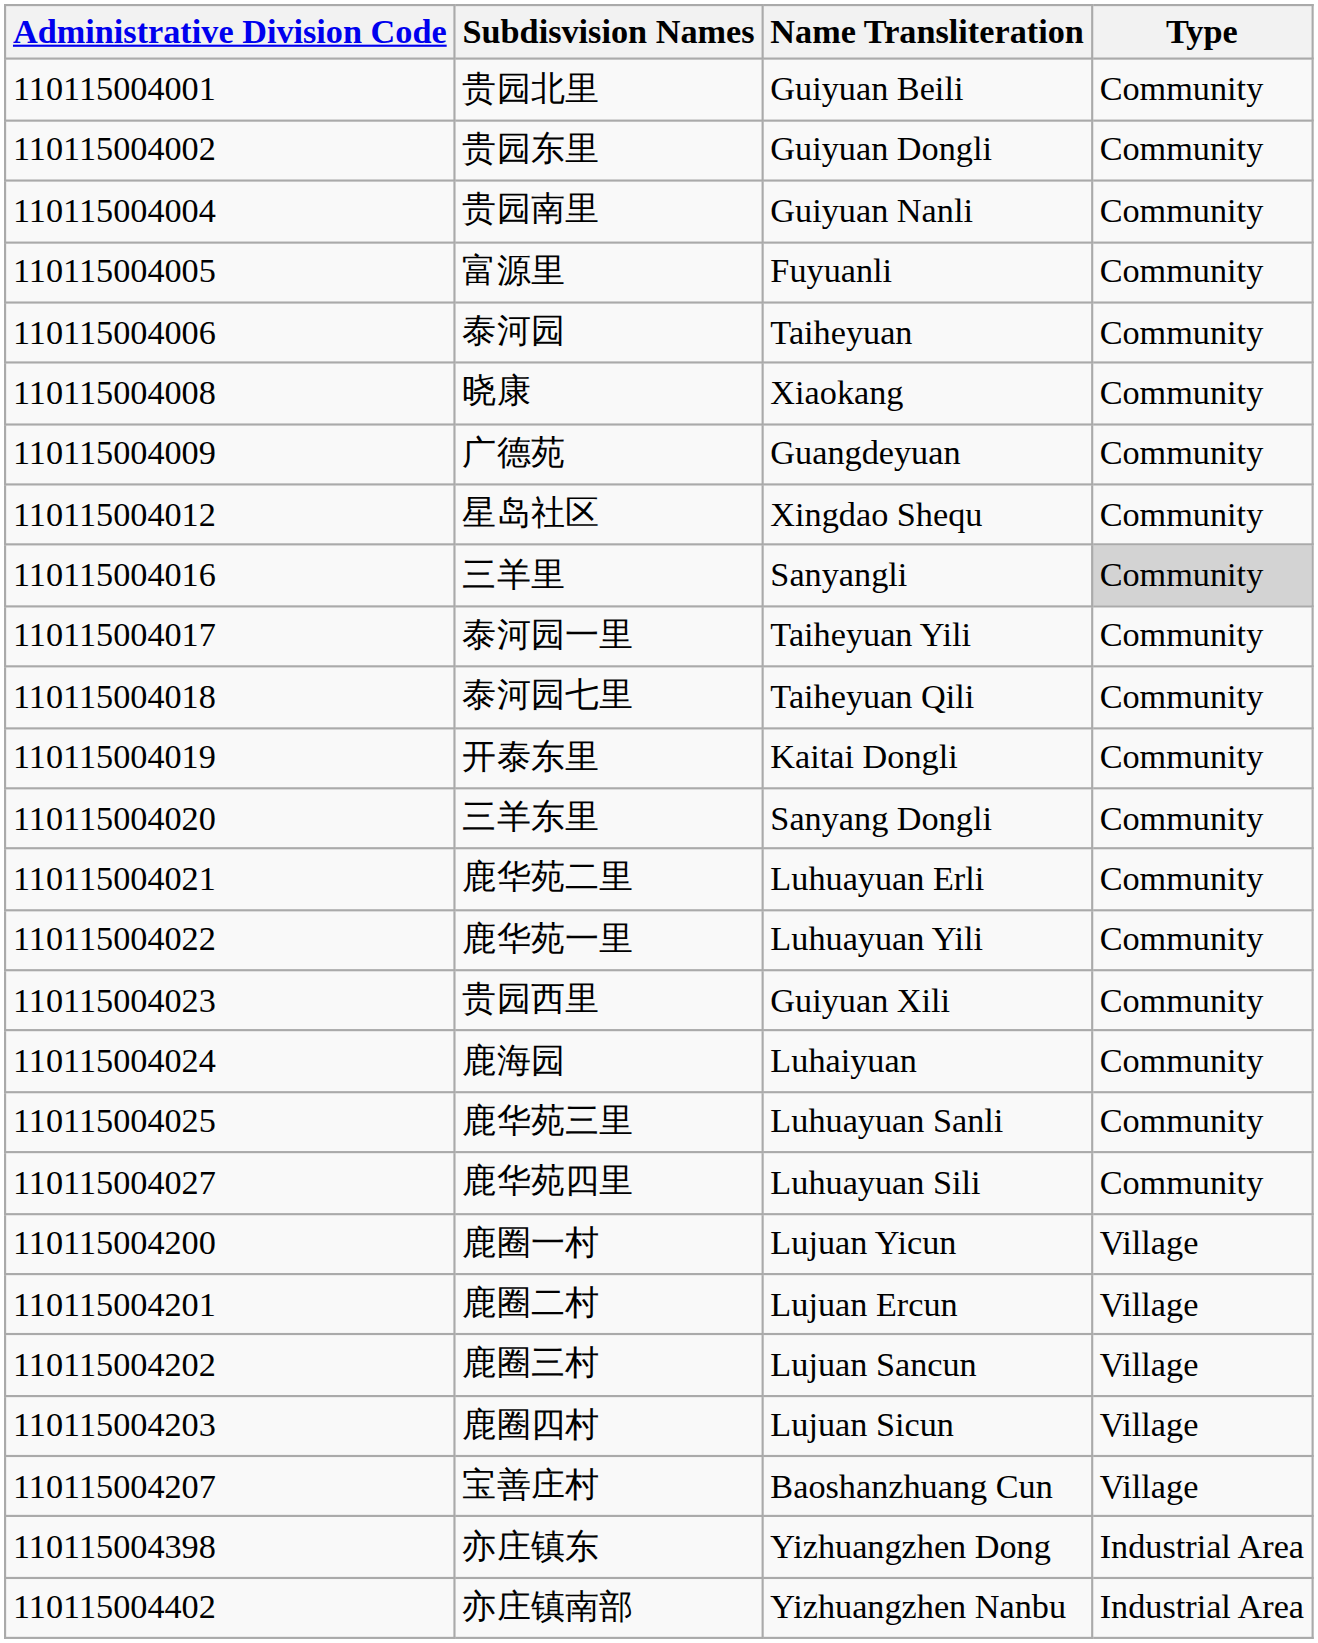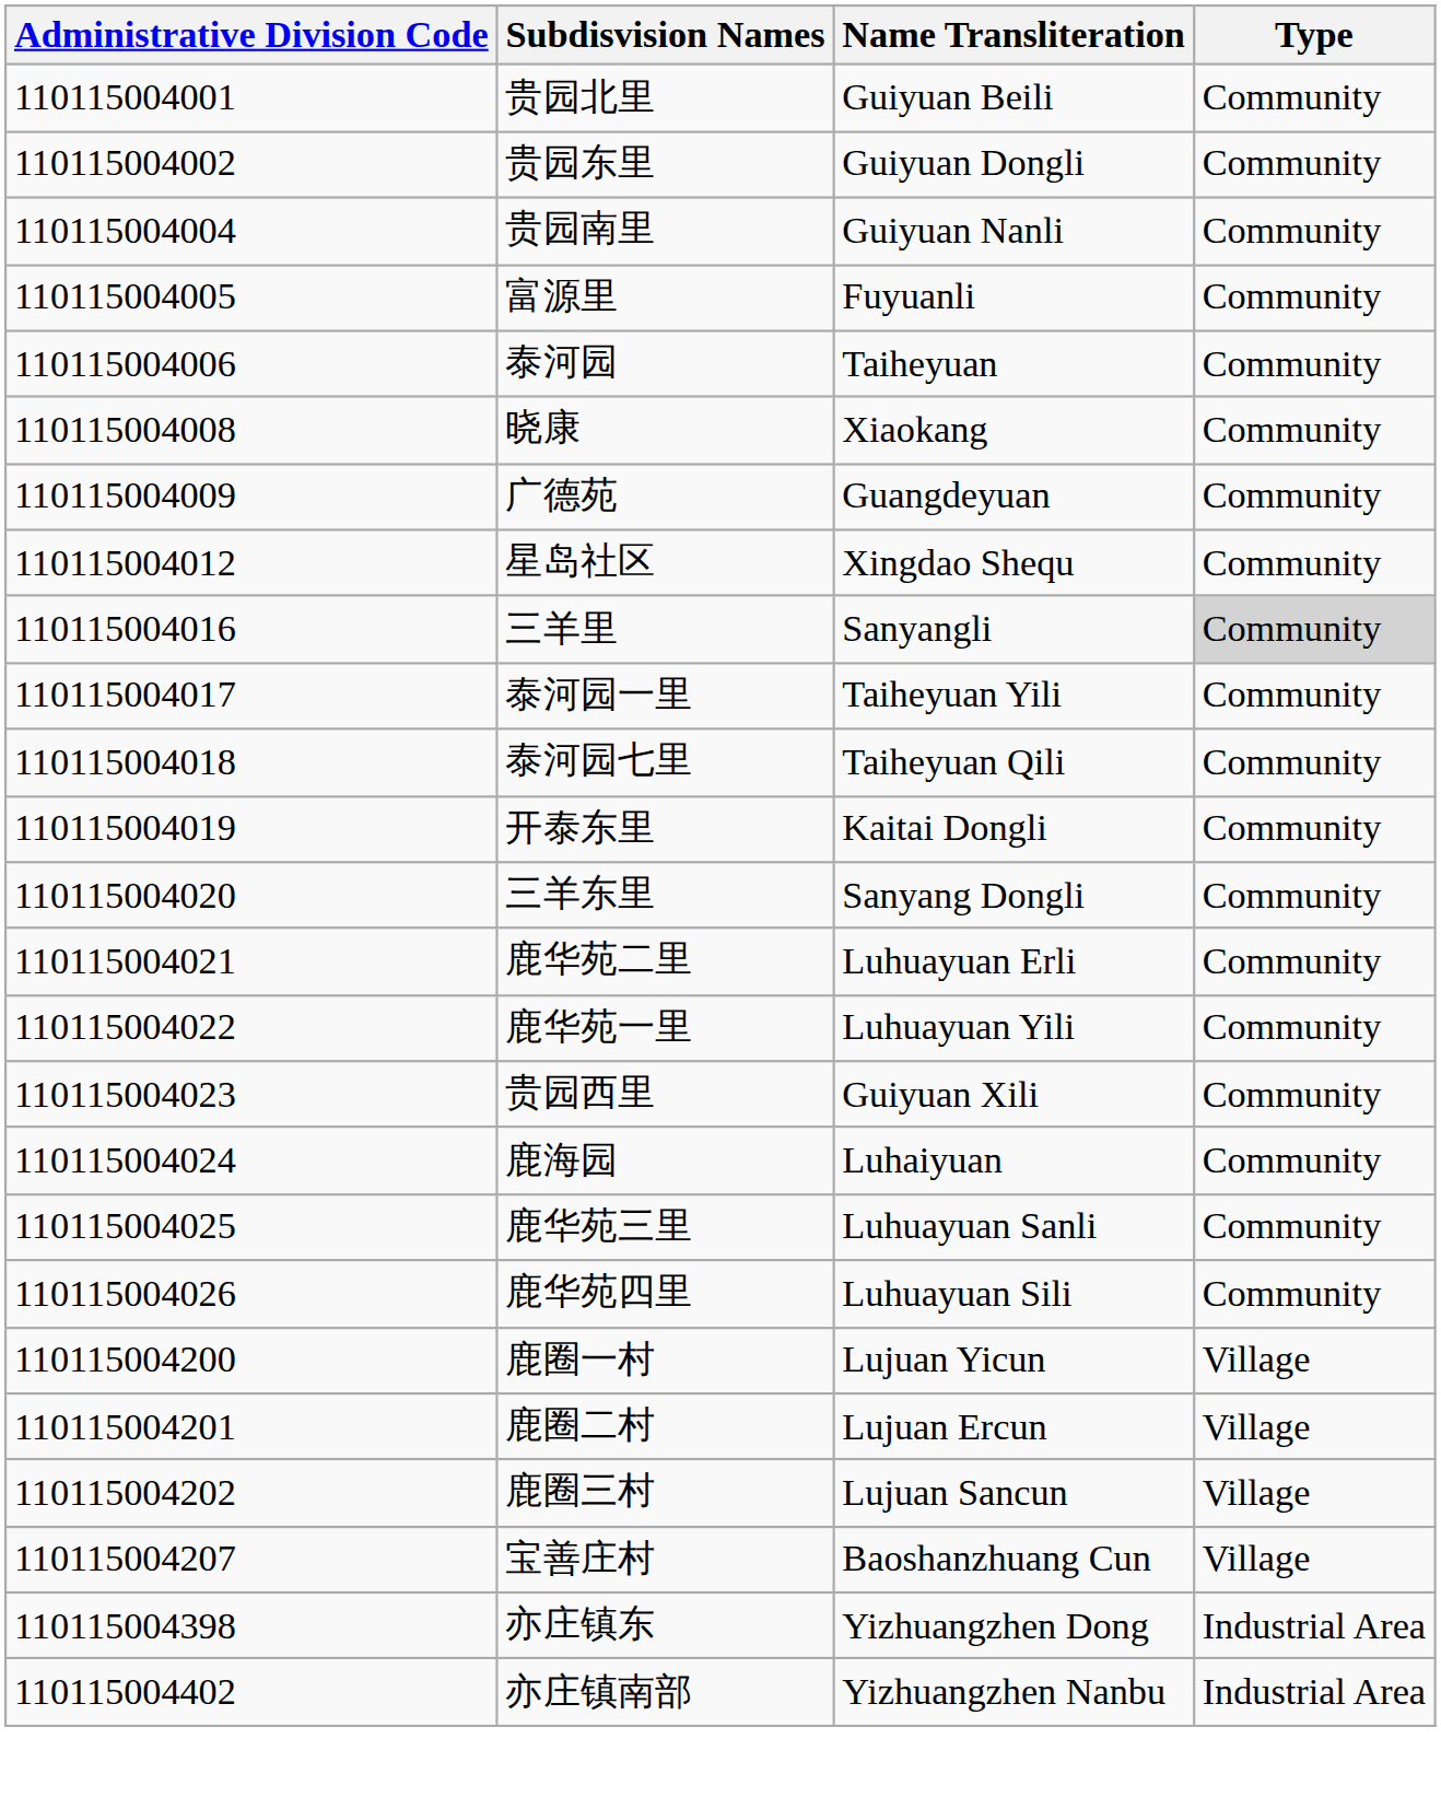鹿华苑四里 | Administrative Division Code: 110115004027 -> 110115004026
- row: 110115004203 | 鹿圈四村 | Lujuan Sicun | Village
